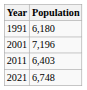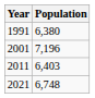1991 | Population: 6,180 -> 6,380
